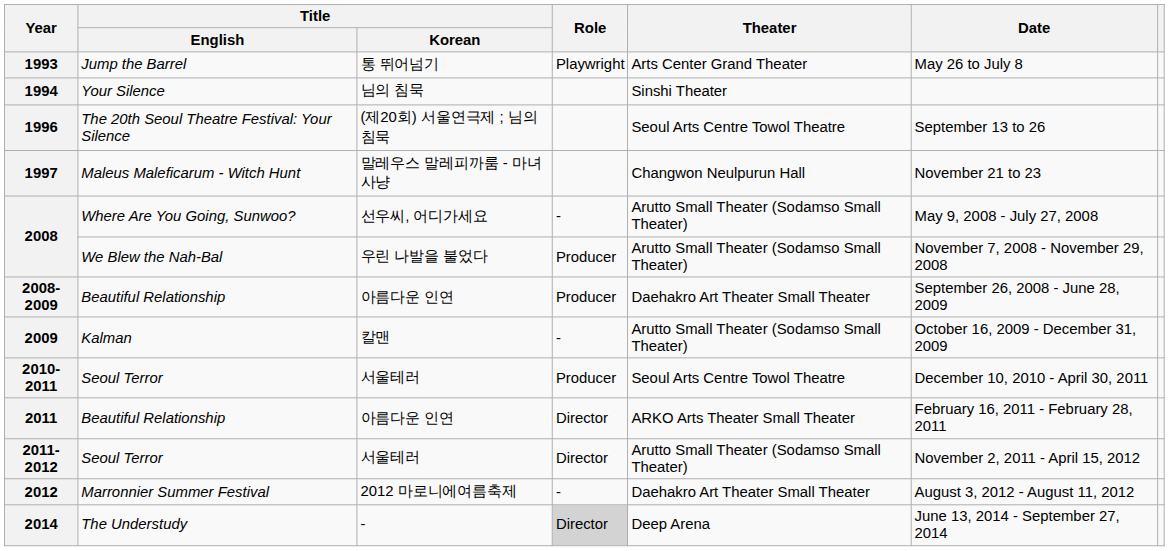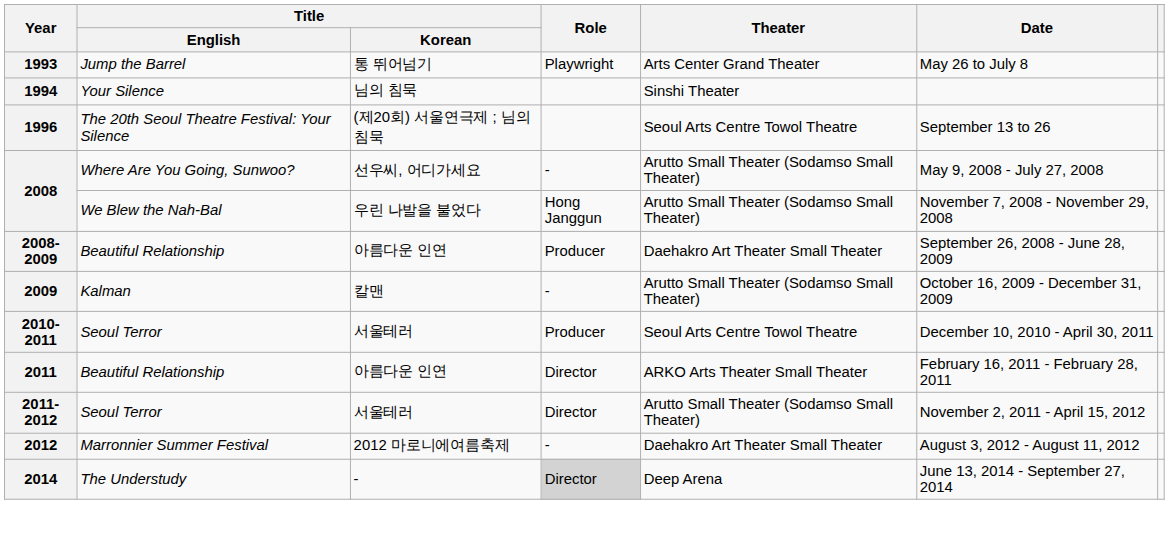- row: 1997 | Maleus Maleficarum - Witch Hunt | 말레우스 말레피까룸 - 마녀사냥 | Changwon Neulpurun Hall | November 21 to 23
2008 / We Blew the Nah-Bal | Role: Producer -> Hong Janggun
